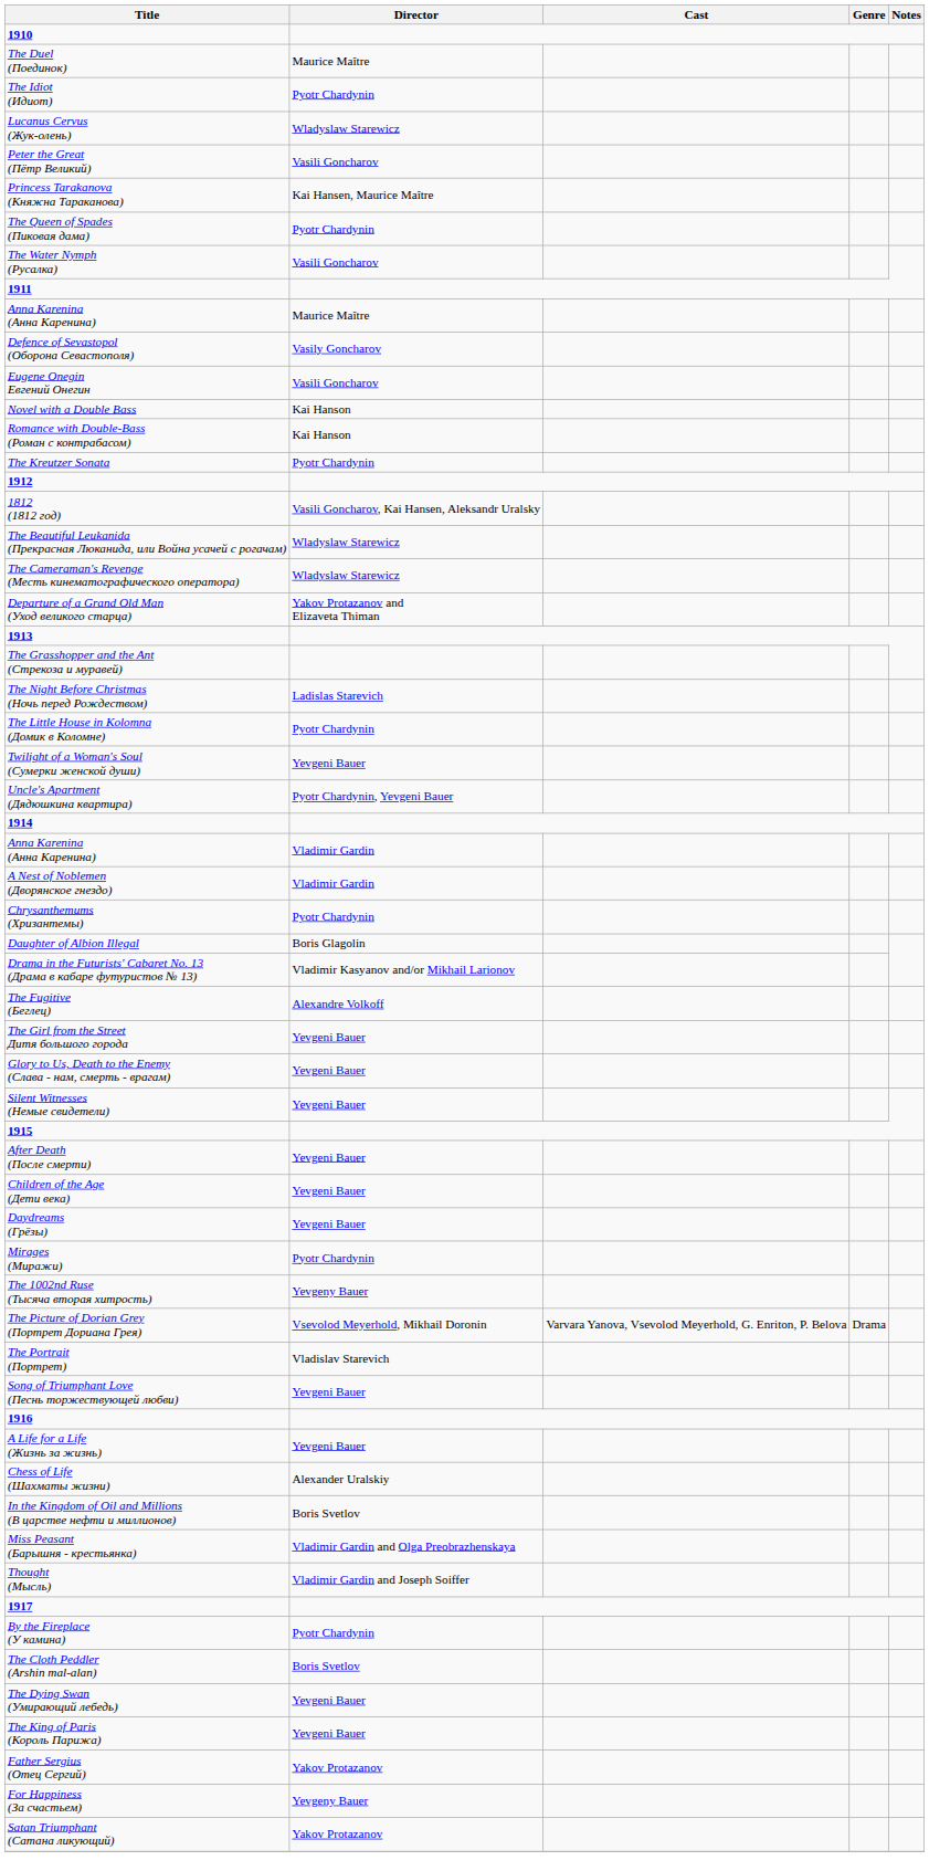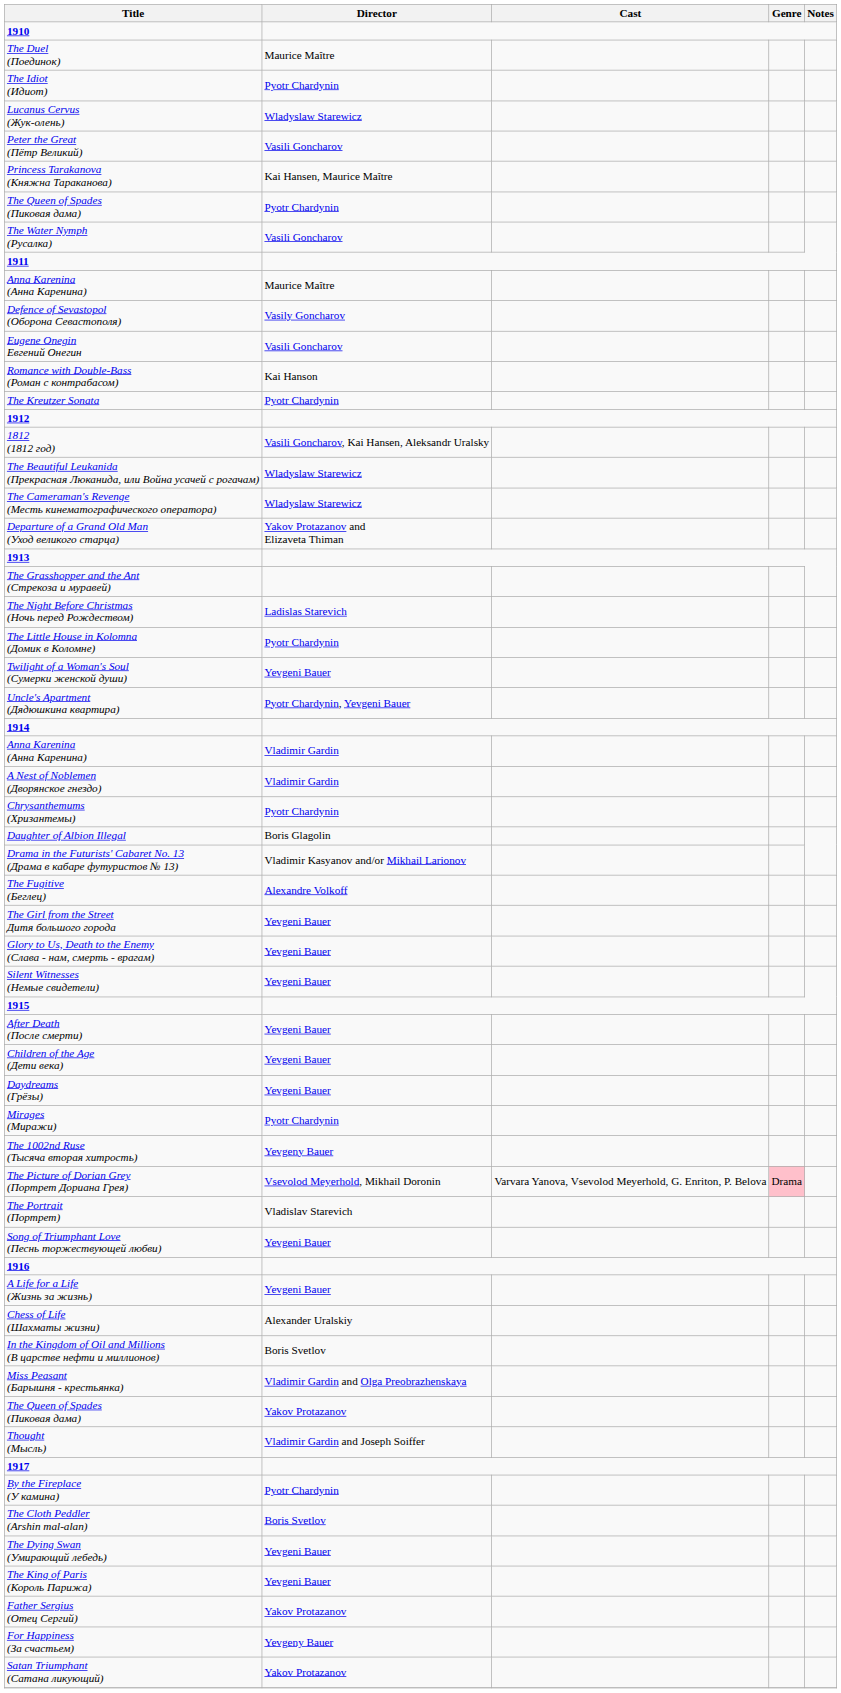- row: Novel with a Double Bass | Kai Hanson
The Picture of Dorian Grey (Портрет Дориана Грея) | Genre: no background -> pink background
+ row: The Queen of Spades (Пиковая дама) | Yakov Protazanov
